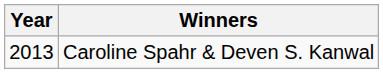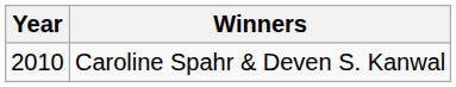Caroline Spahr & Deven S. Kanwal | Year: 2013 -> 2010
